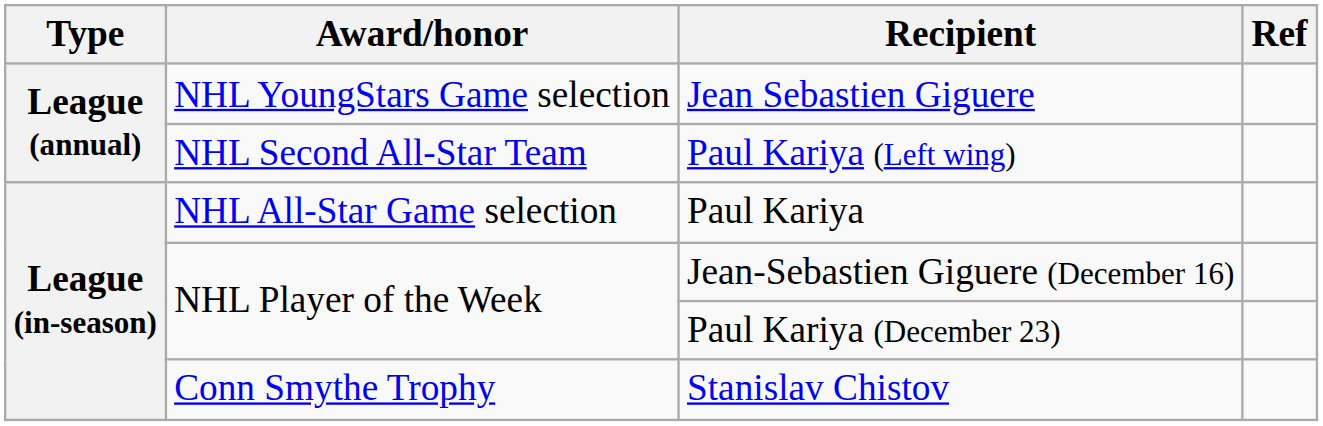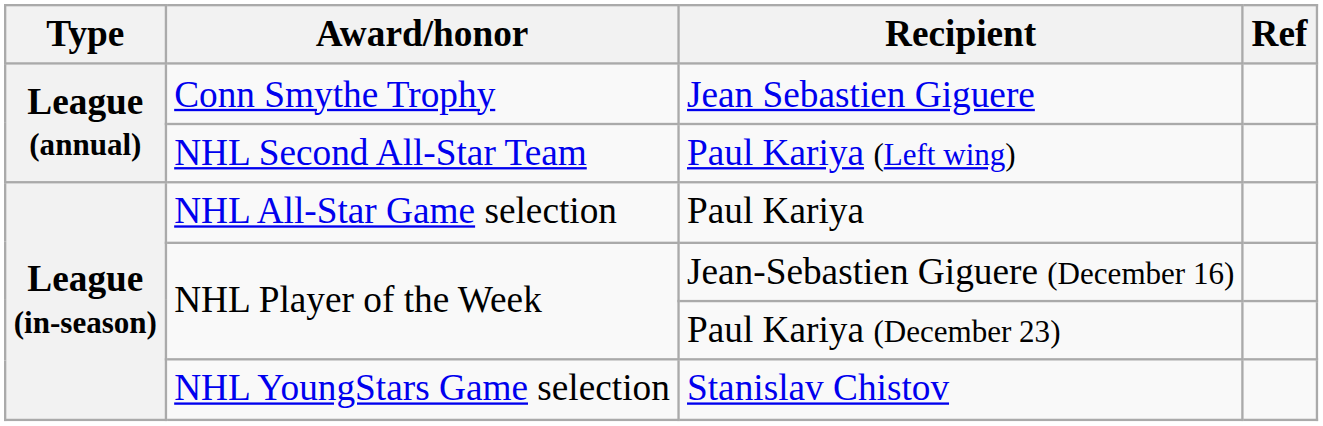Jean Sebastien Giguere | Award/honor: NHL YoungStars Game selection -> Conn Smythe Trophy
Stanislav Chistov | Award/honor: Conn Smythe Trophy -> NHL YoungStars Game selection
